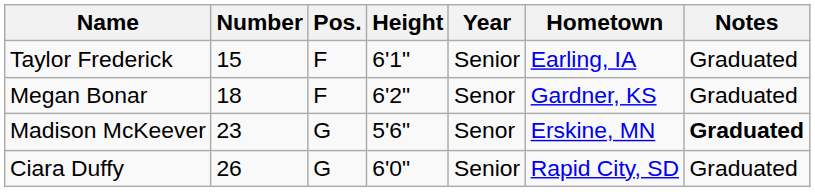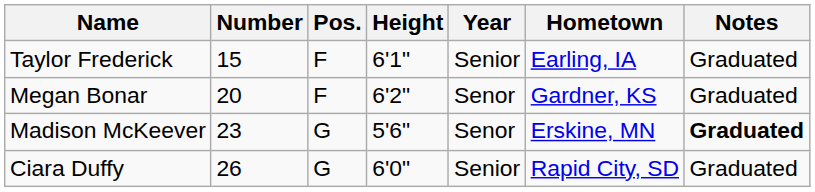Megan Bonar | Number: 18 -> 20
